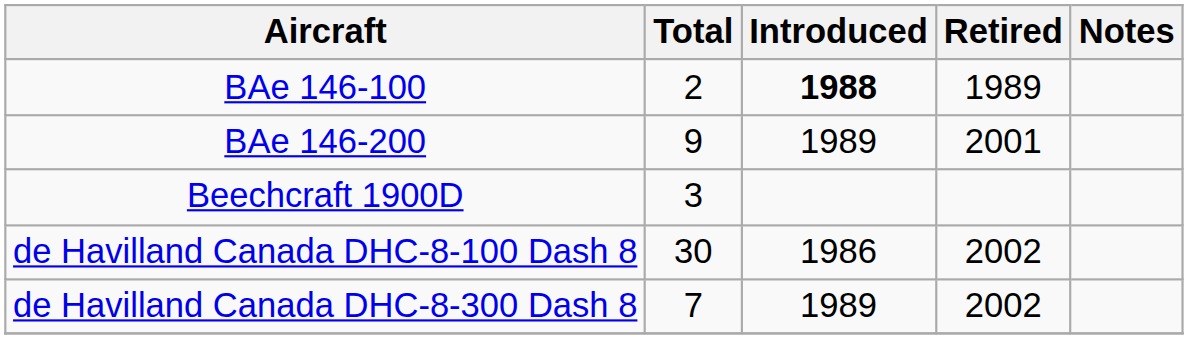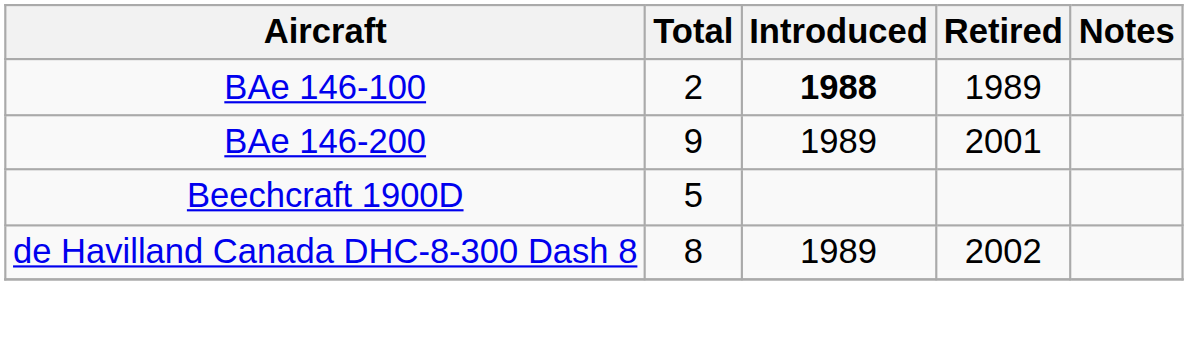Beechcraft 1900D | Total: 3 -> 5
- row: de Havilland Canada DHC-8-100 Dash 8 | 30 | 1986 | 2002
de Havilland Canada DHC-8-300 Dash 8 | Total: 7 -> 8
